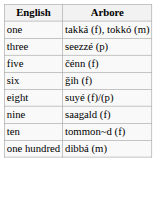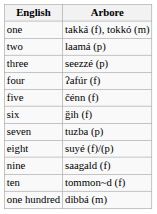+ row: two | laamá (p)
+ row: four | ʔafúr (f)
+ row: seven | tuzba (p)
